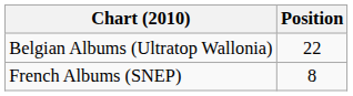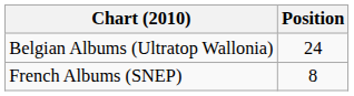Belgian Albums (Ultratop Wallonia) | Position: 22 -> 24
